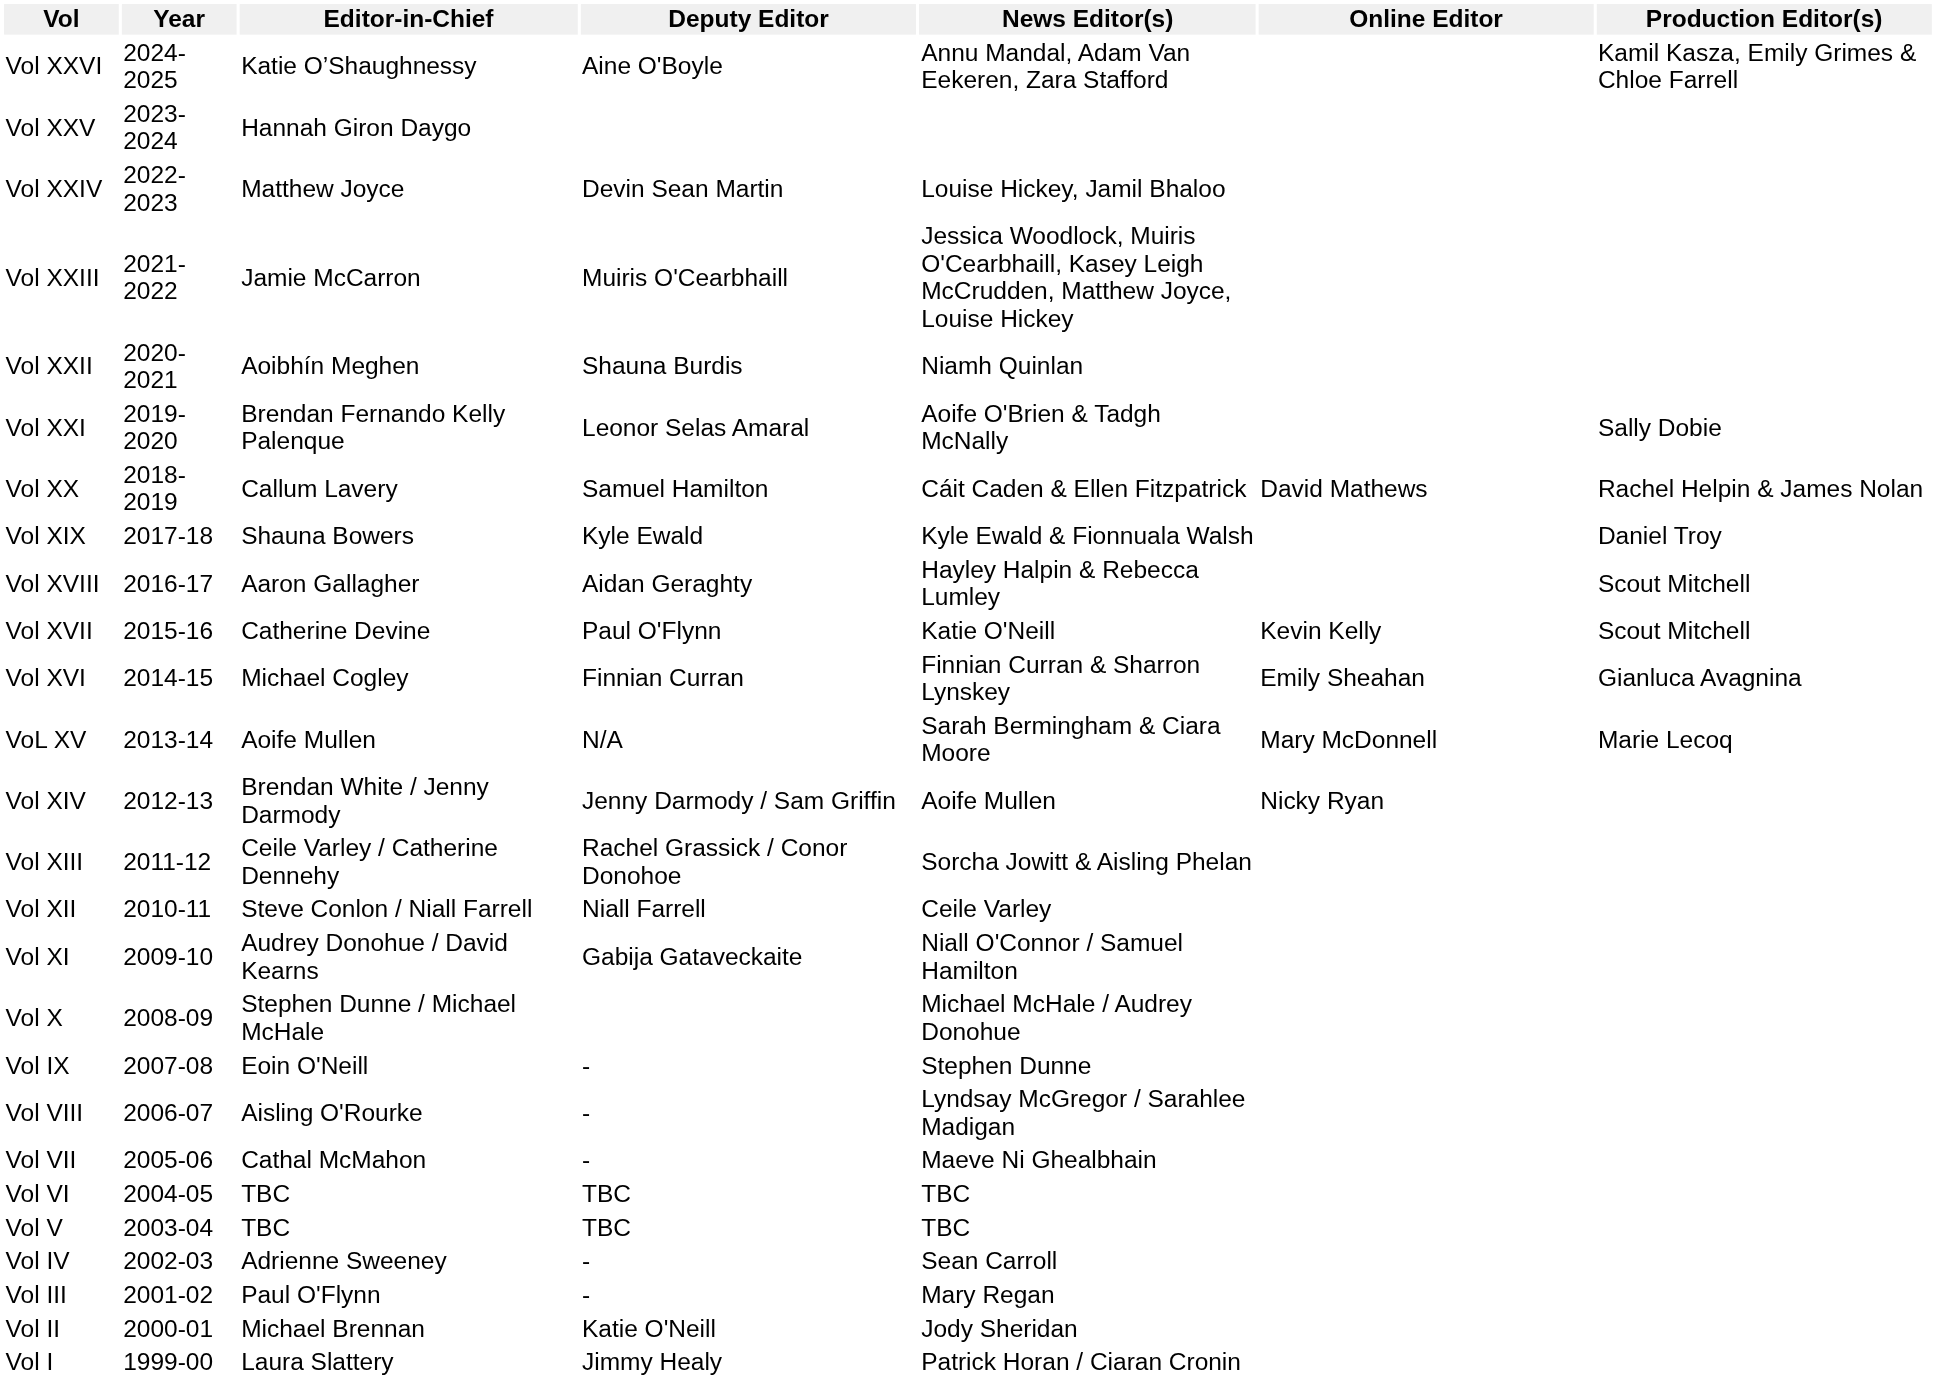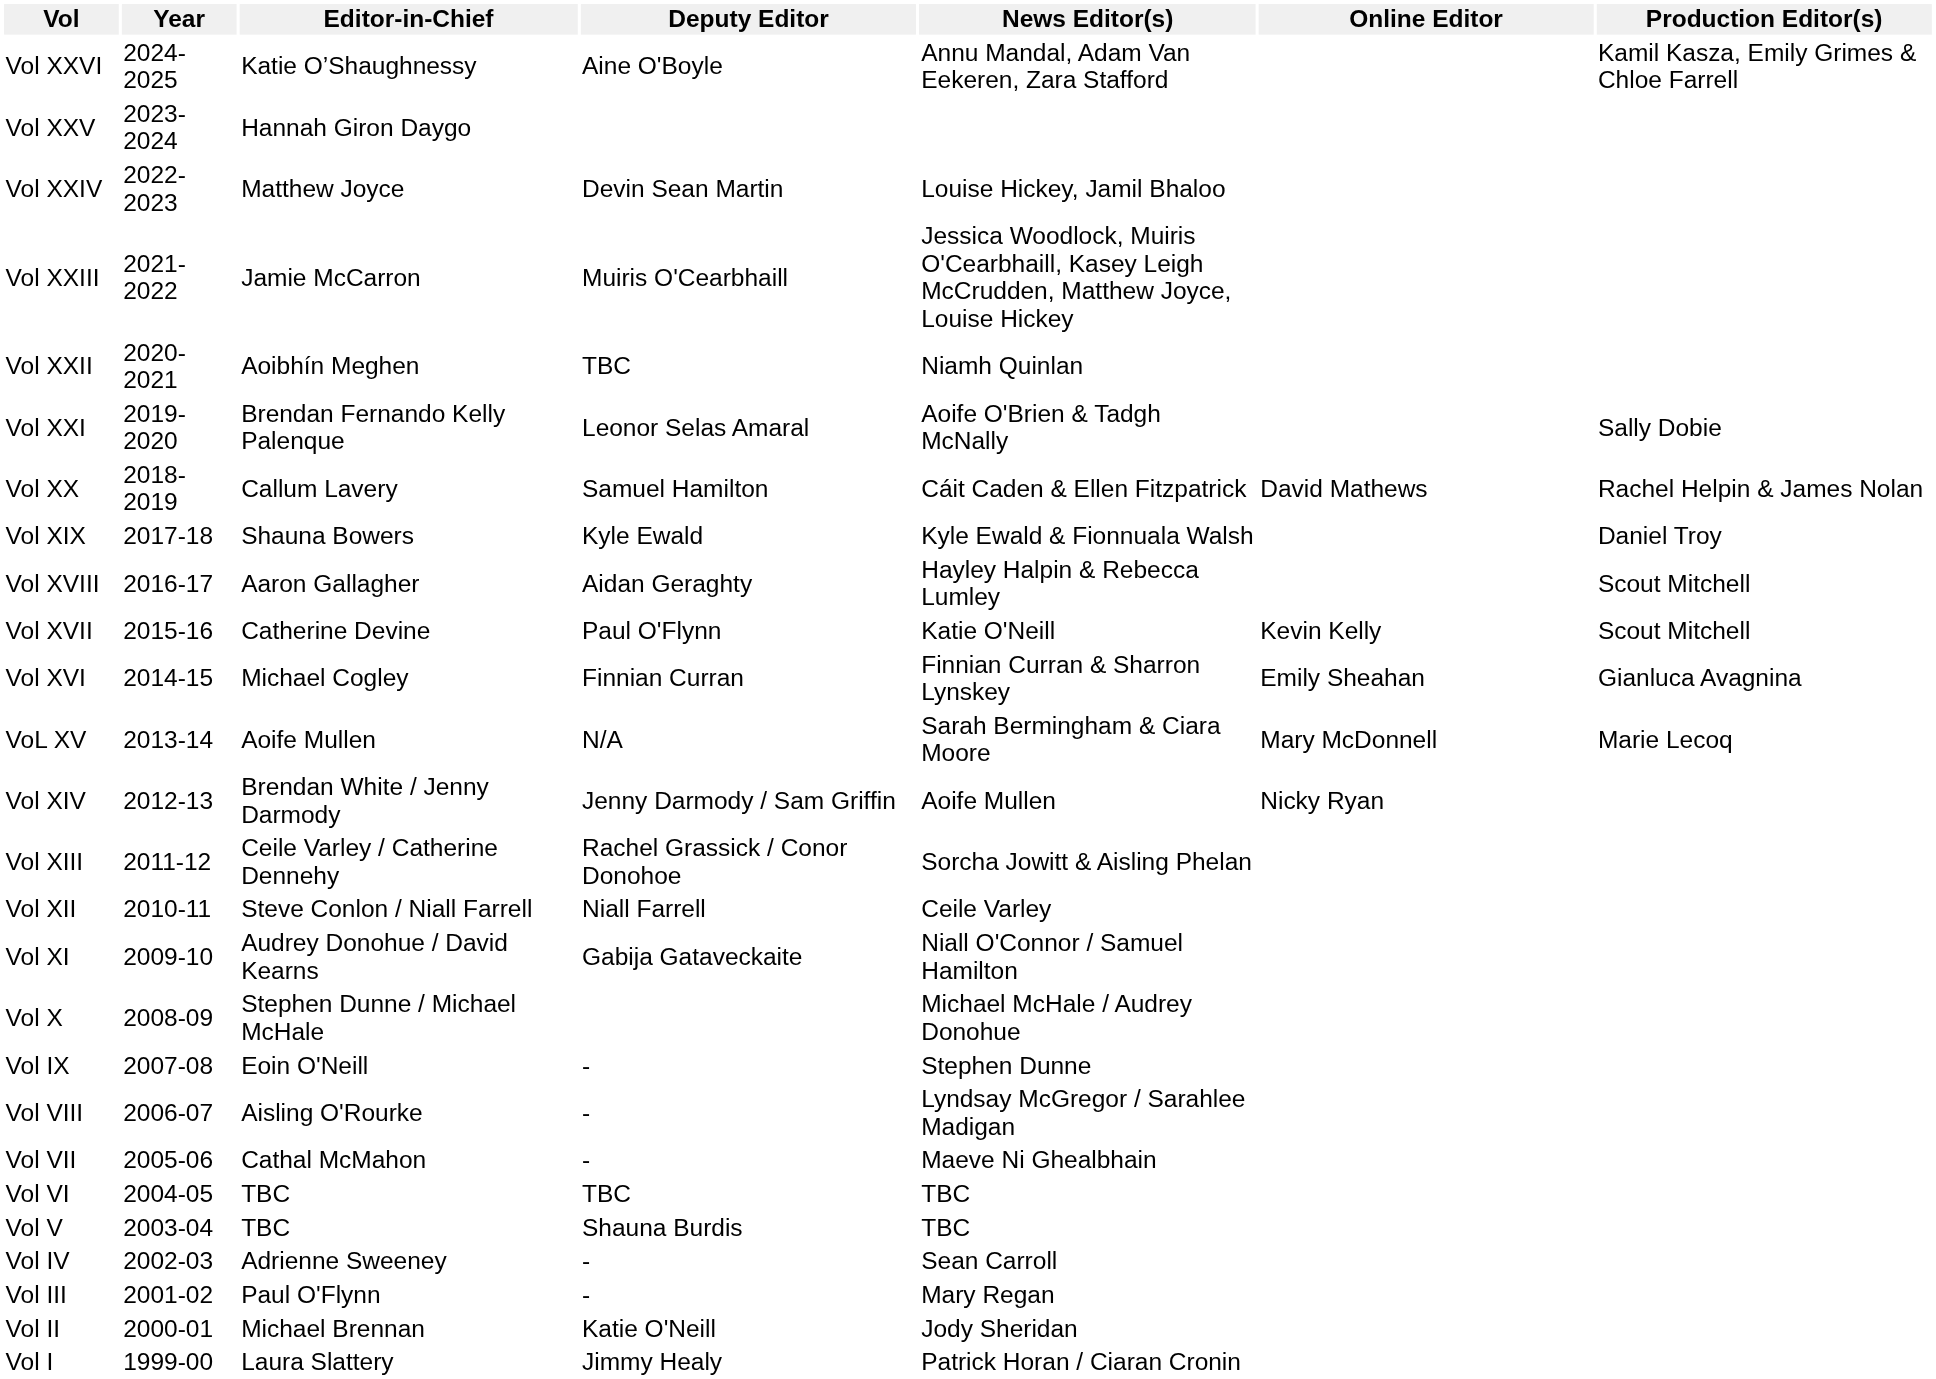Vol XXII | Deputy Editor: Shauna Burdis -> TBC
Vol V | Deputy Editor: TBC -> Shauna Burdis
